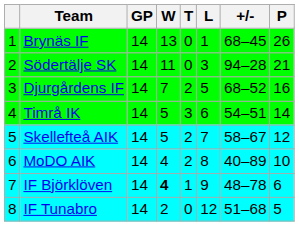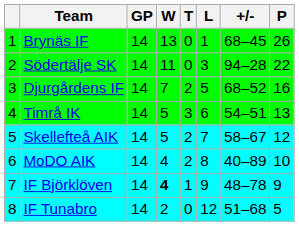Södertälje SK | P: 21 -> 22
Timrå IK | P: 14 -> 13
IF Björklöven | P: 6 -> 9
